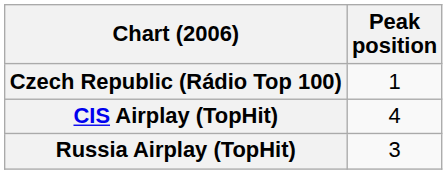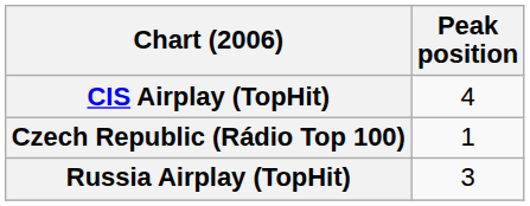rows swapped: CIS Airplay (TopHit) <-> Czech Republic (Rádio Top 100)
